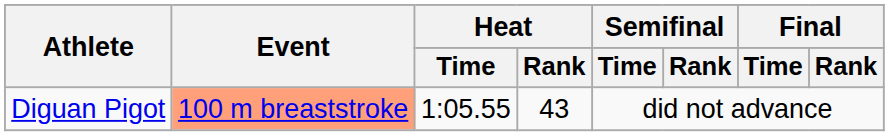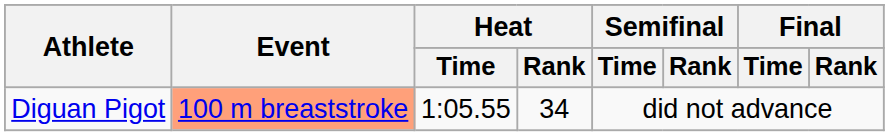Diguan Pigot | Heat / Rank: 43 -> 34
